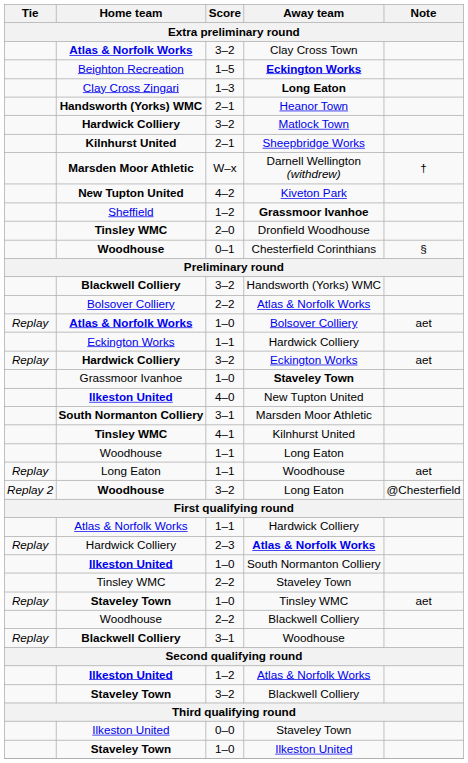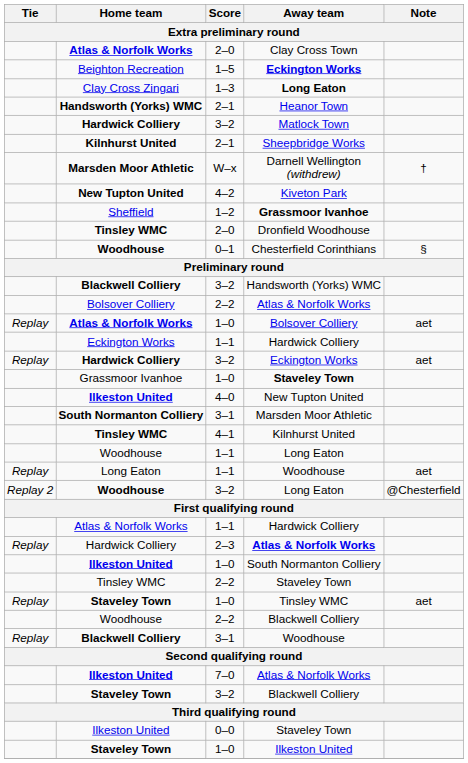Clay Cross Town | Score: 3–2 -> 2–0
Ilkeston United / Atlas & Norfolk Works | Score: 1–2 -> 7–0
